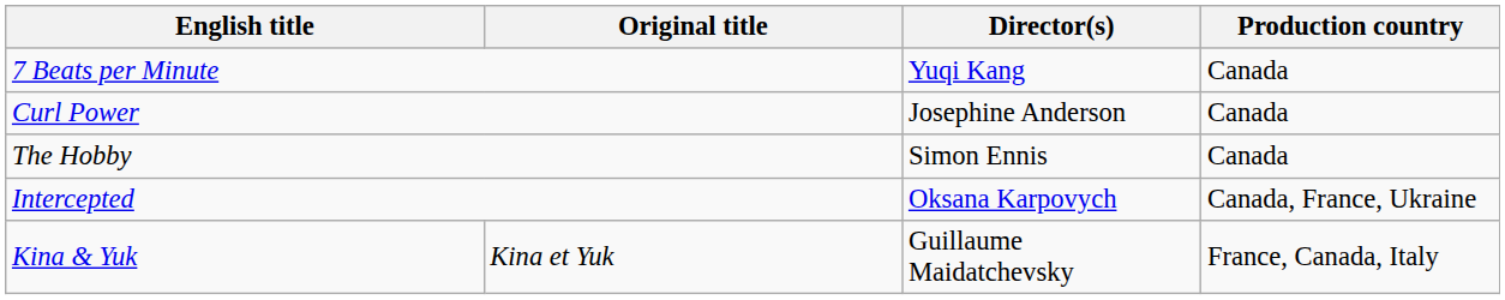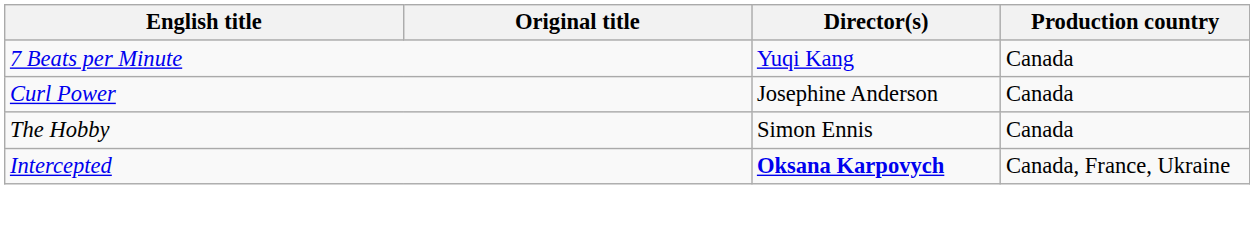Intercepted | Director(s): normal -> bold
- row: Kina & Yuk | Kina et Yuk | Guillaume Maidatchevsky | France, Canada, Italy
